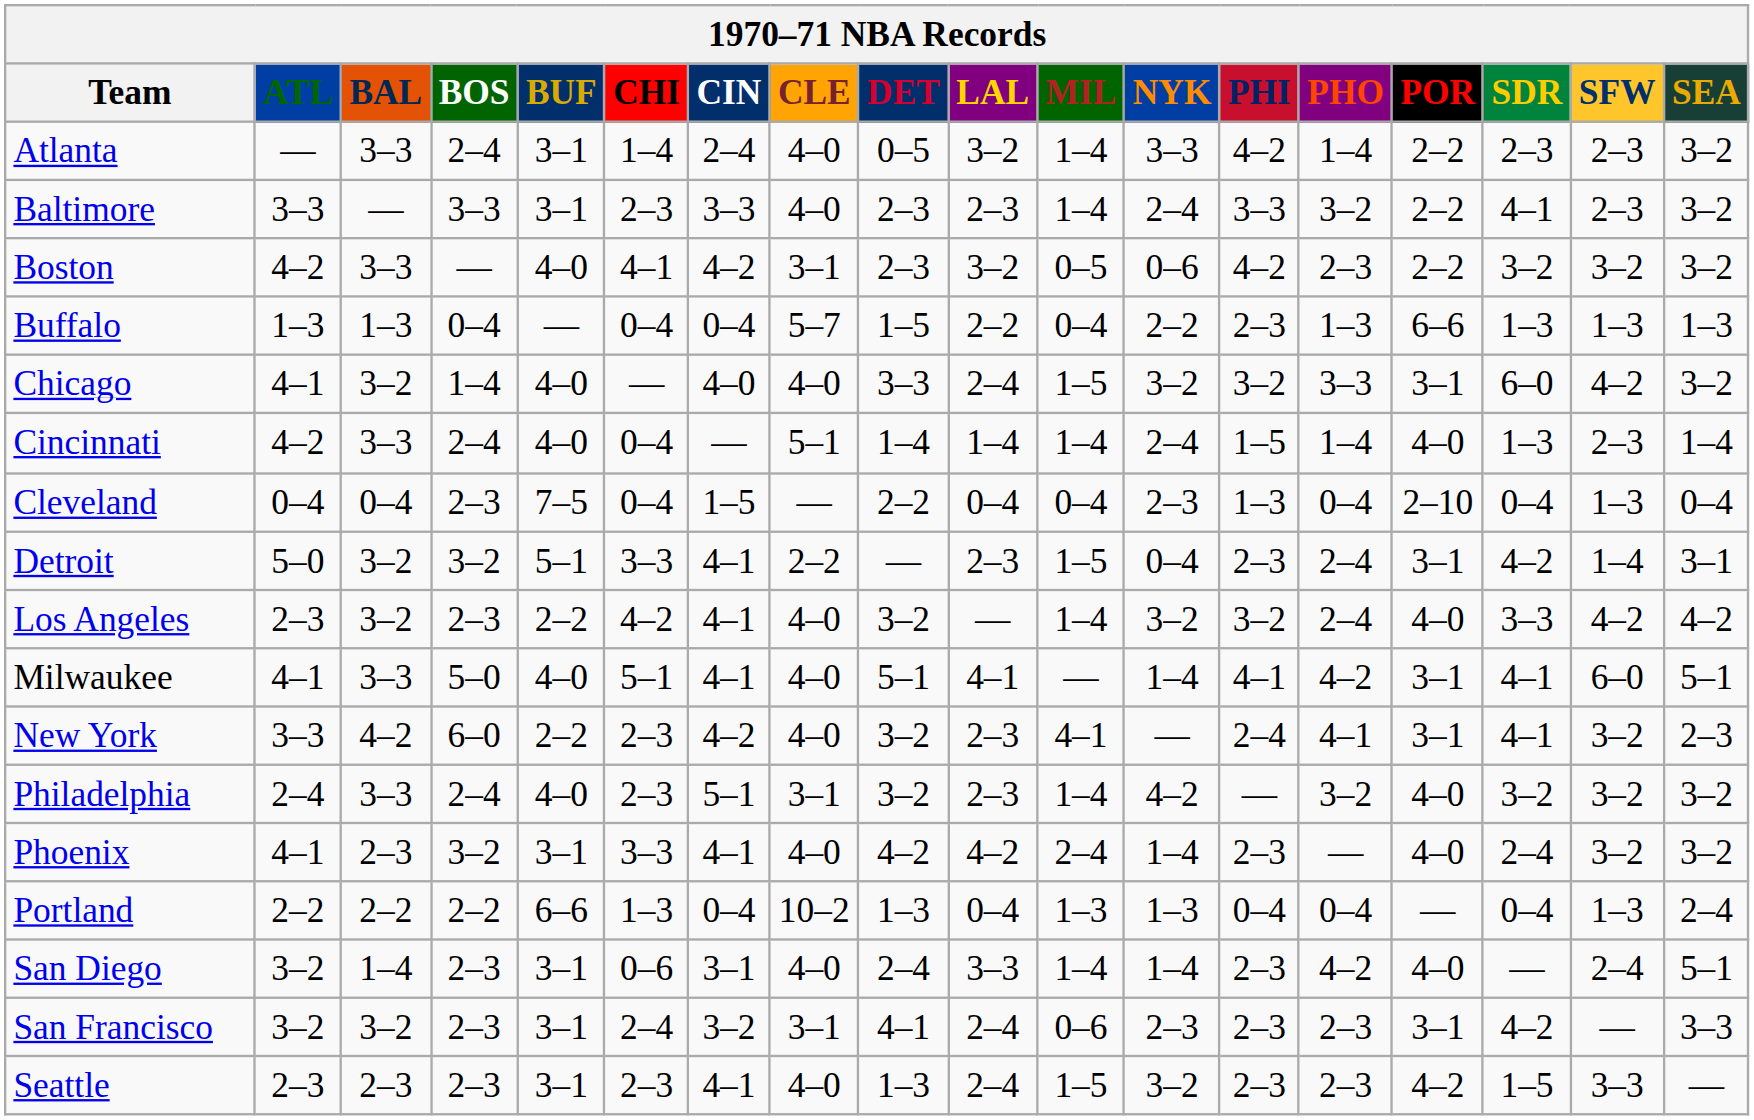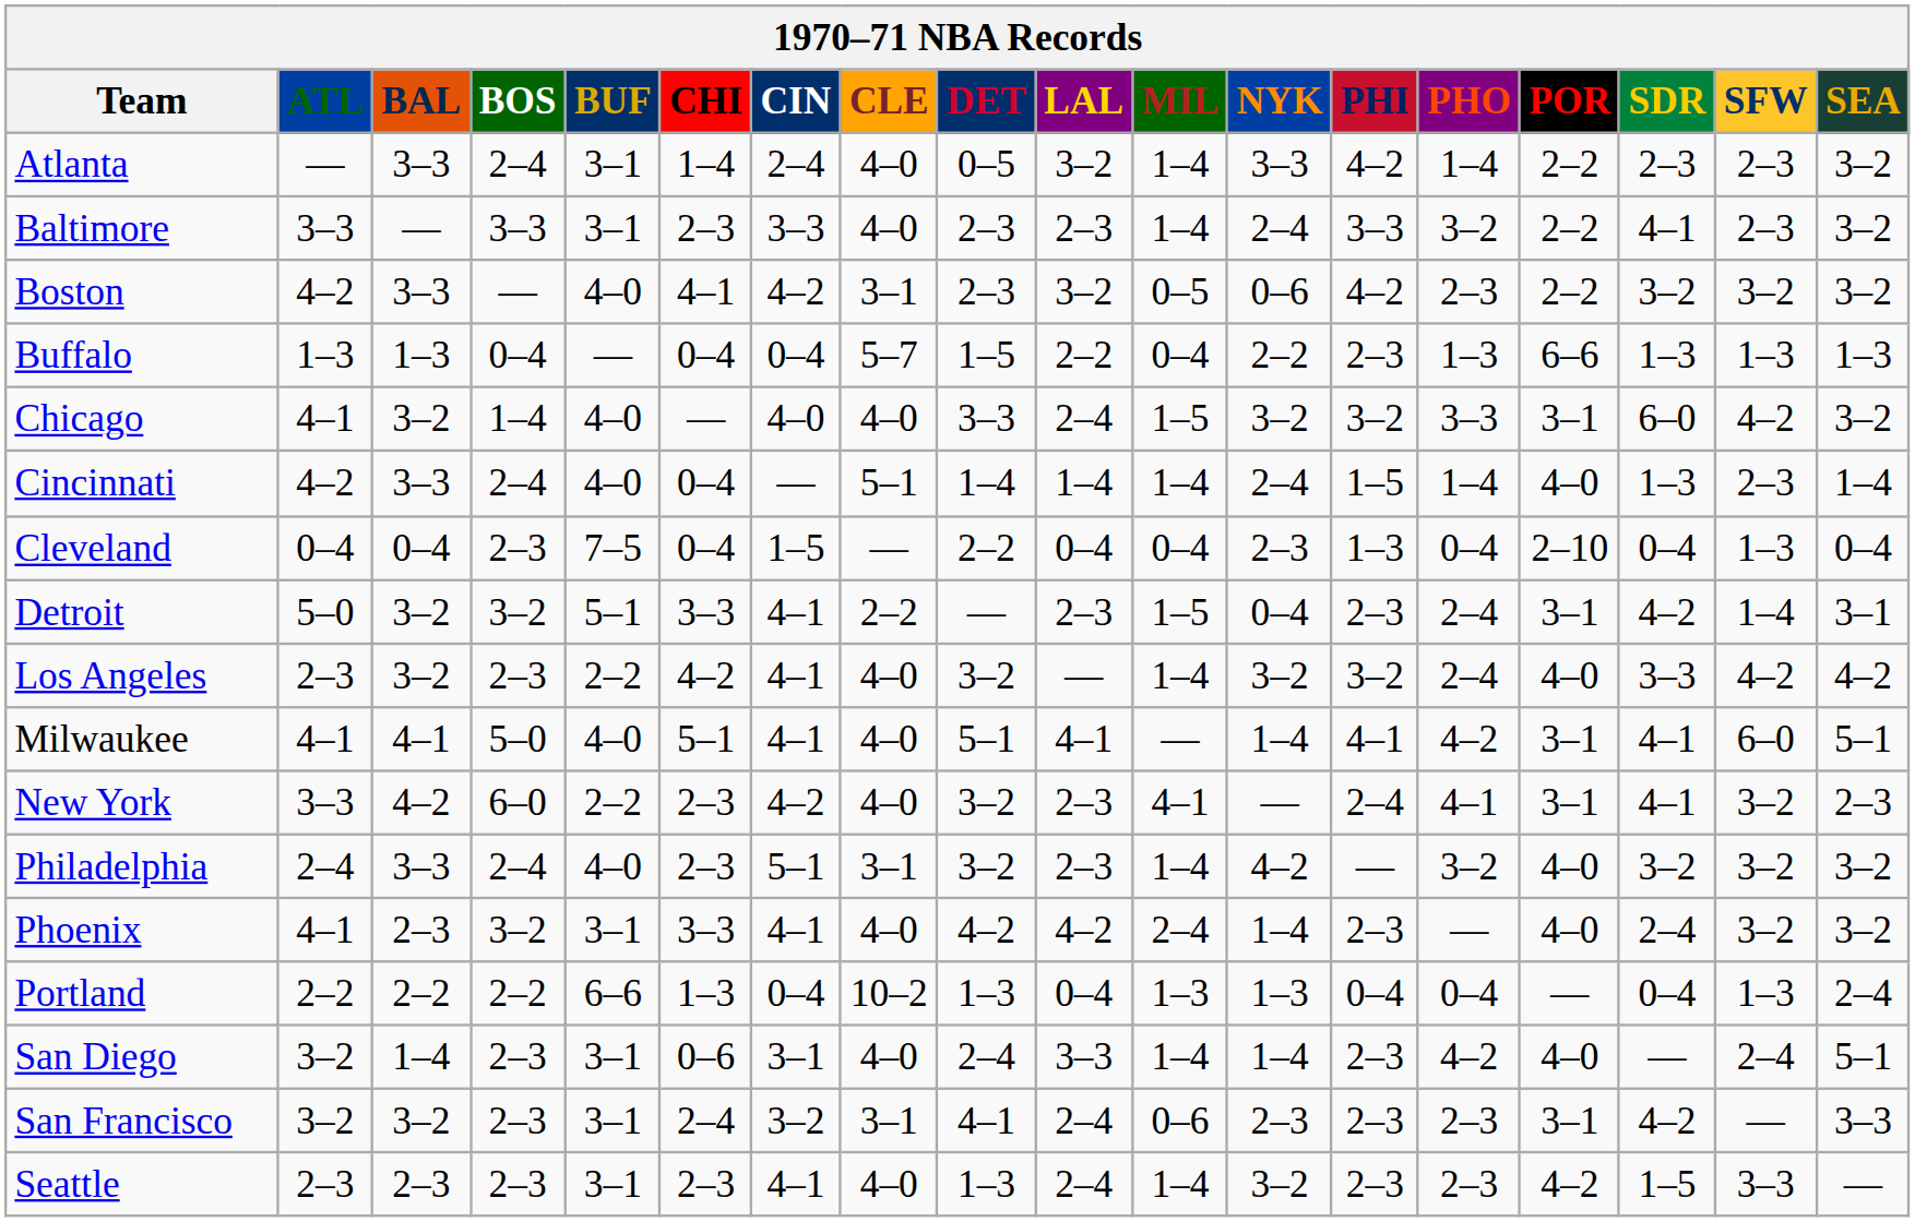Milwaukee | BAL: 3–3 -> 4–1
Seattle | MIL: 1–5 -> 1–4
